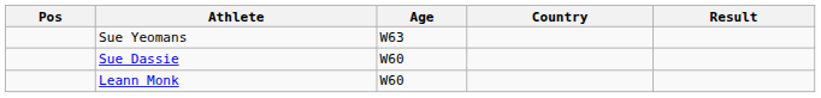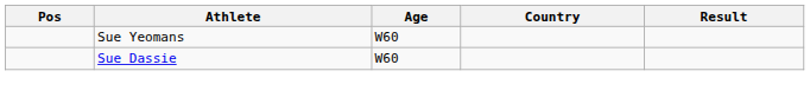Sue Yeomans | Age: W63 -> W60
- row: Leann Monk | W60
